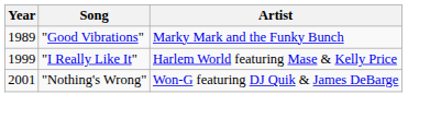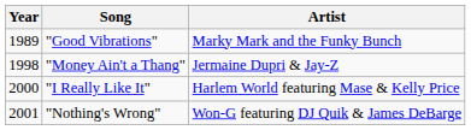+ row: 1998 | "Money Ain't a Thang" | Jermaine Dupri & Jay-Z
"I Really Like It" | Year: 1999 -> 2000
